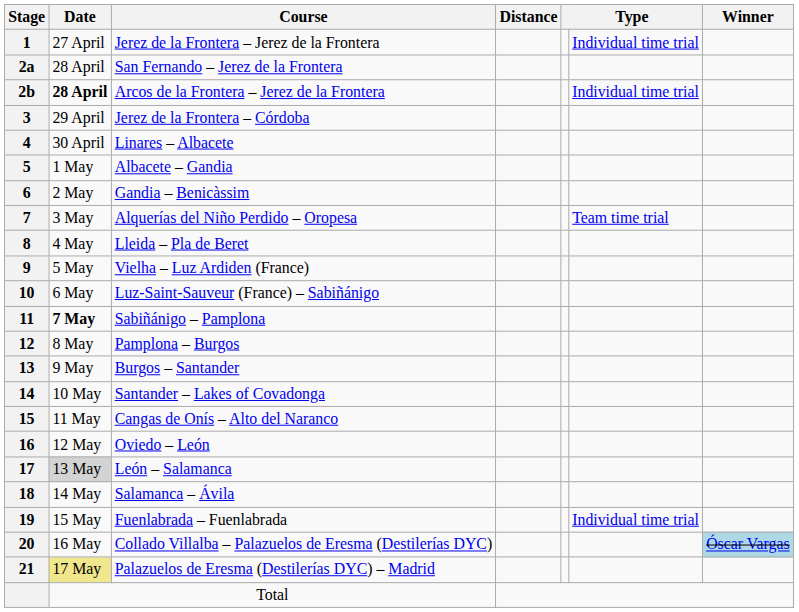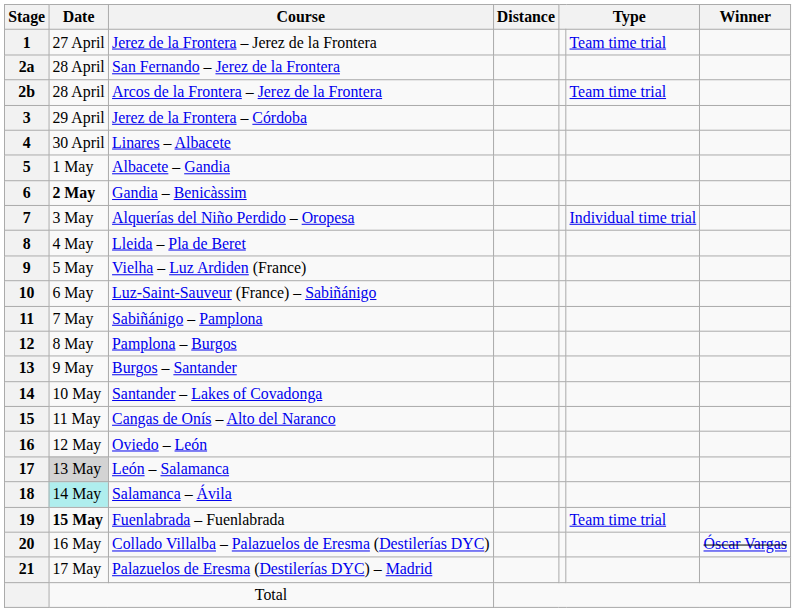Jerez de la Frontera – Jerez de la Frontera | column 6: Individual time trial -> Team time trial
Arcos de la Frontera – Jerez de la Frontera | Date: bold -> normal
Arcos de la Frontera – Jerez de la Frontera | column 6: Individual time trial -> Team time trial
Gandia – Benicàssim | Date: normal -> bold
Alquerías del Niño Perdido – Oropesa | column 6: Team time trial -> Individual time trial
Sabiñánigo – Pamplona | Date: bold -> normal
Salamanca – Ávila | Date: no background -> paleturquoise background
Fuenlabrada – Fuenlabrada | Date: normal -> bold
Fuenlabrada – Fuenlabrada | column 6: Individual time trial -> Team time trial
Collado Villalba – Palazuelos de Eresma (Destilerías DYC) | Winner: lightblue background -> no background
Palazuelos de Eresma (Destilerías DYC) – Madrid | Date: khaki background -> no background
